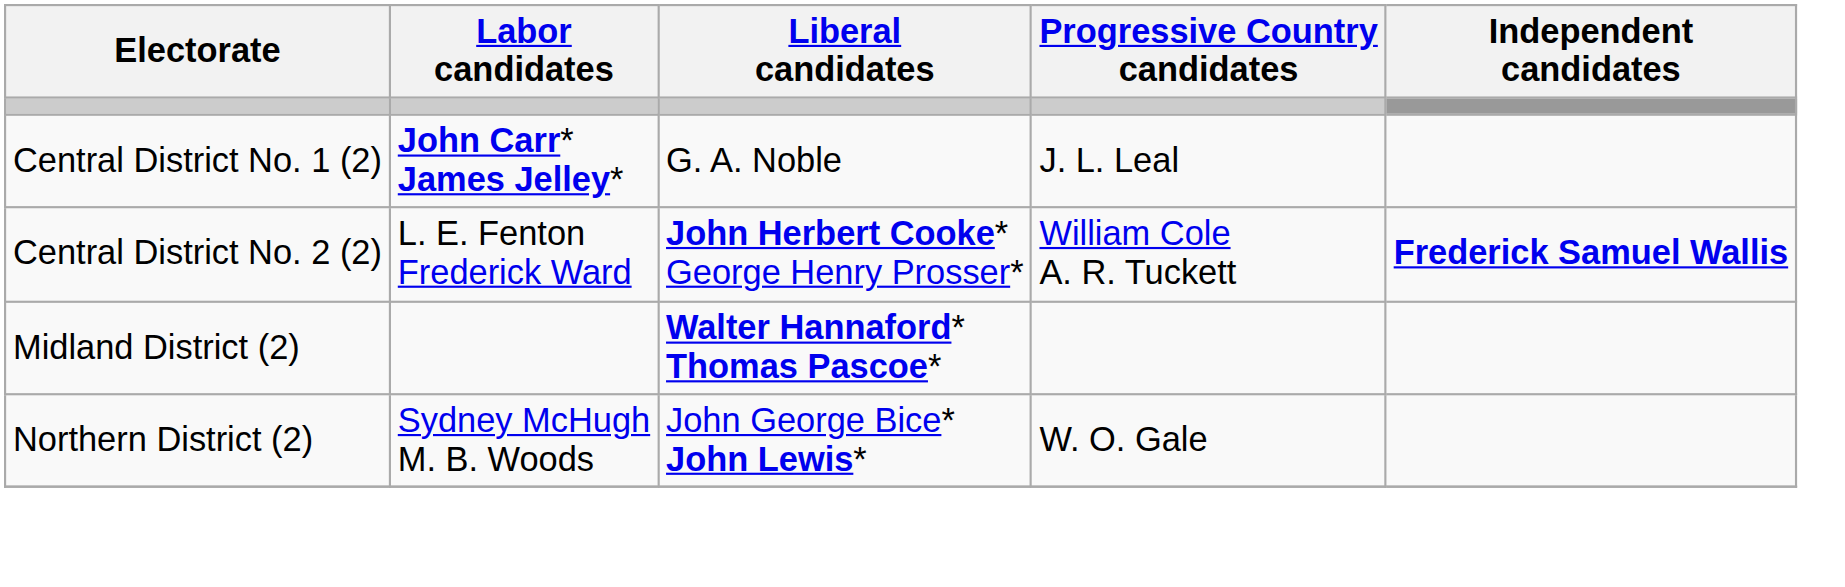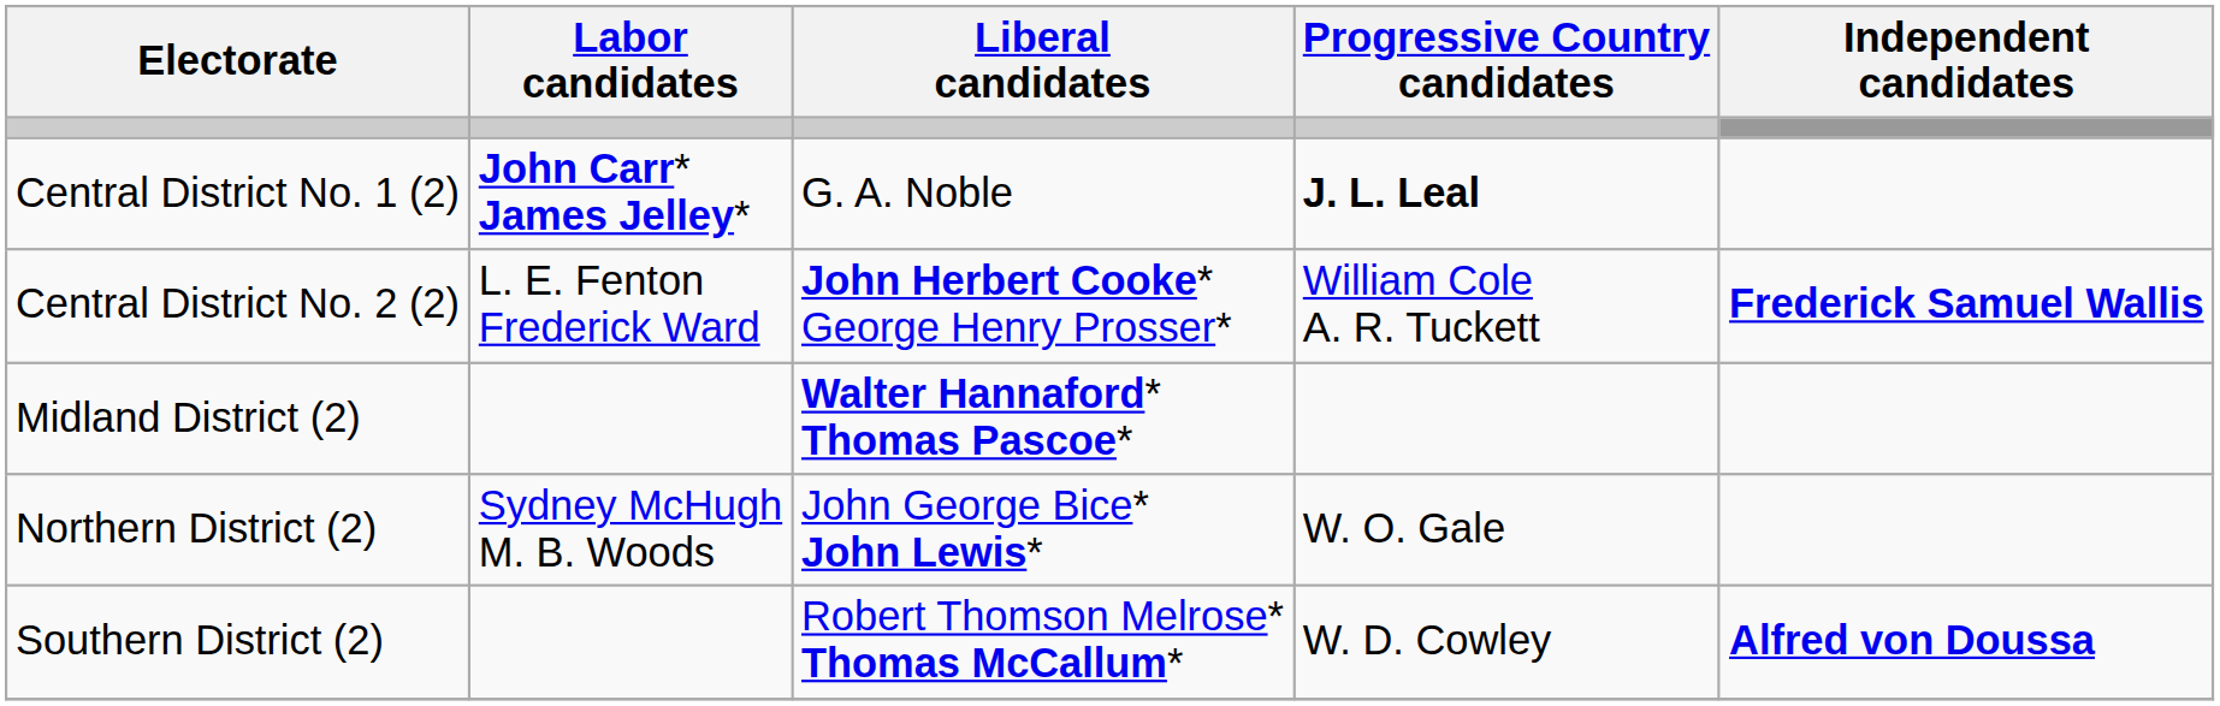Central District No. 1 (2) | Progressive Country candidates: normal -> bold
+ row: Southern District (2) | Robert Thomson Melrose* Thomas McCallum* | W. D. Cowley | Alfred von Doussa
